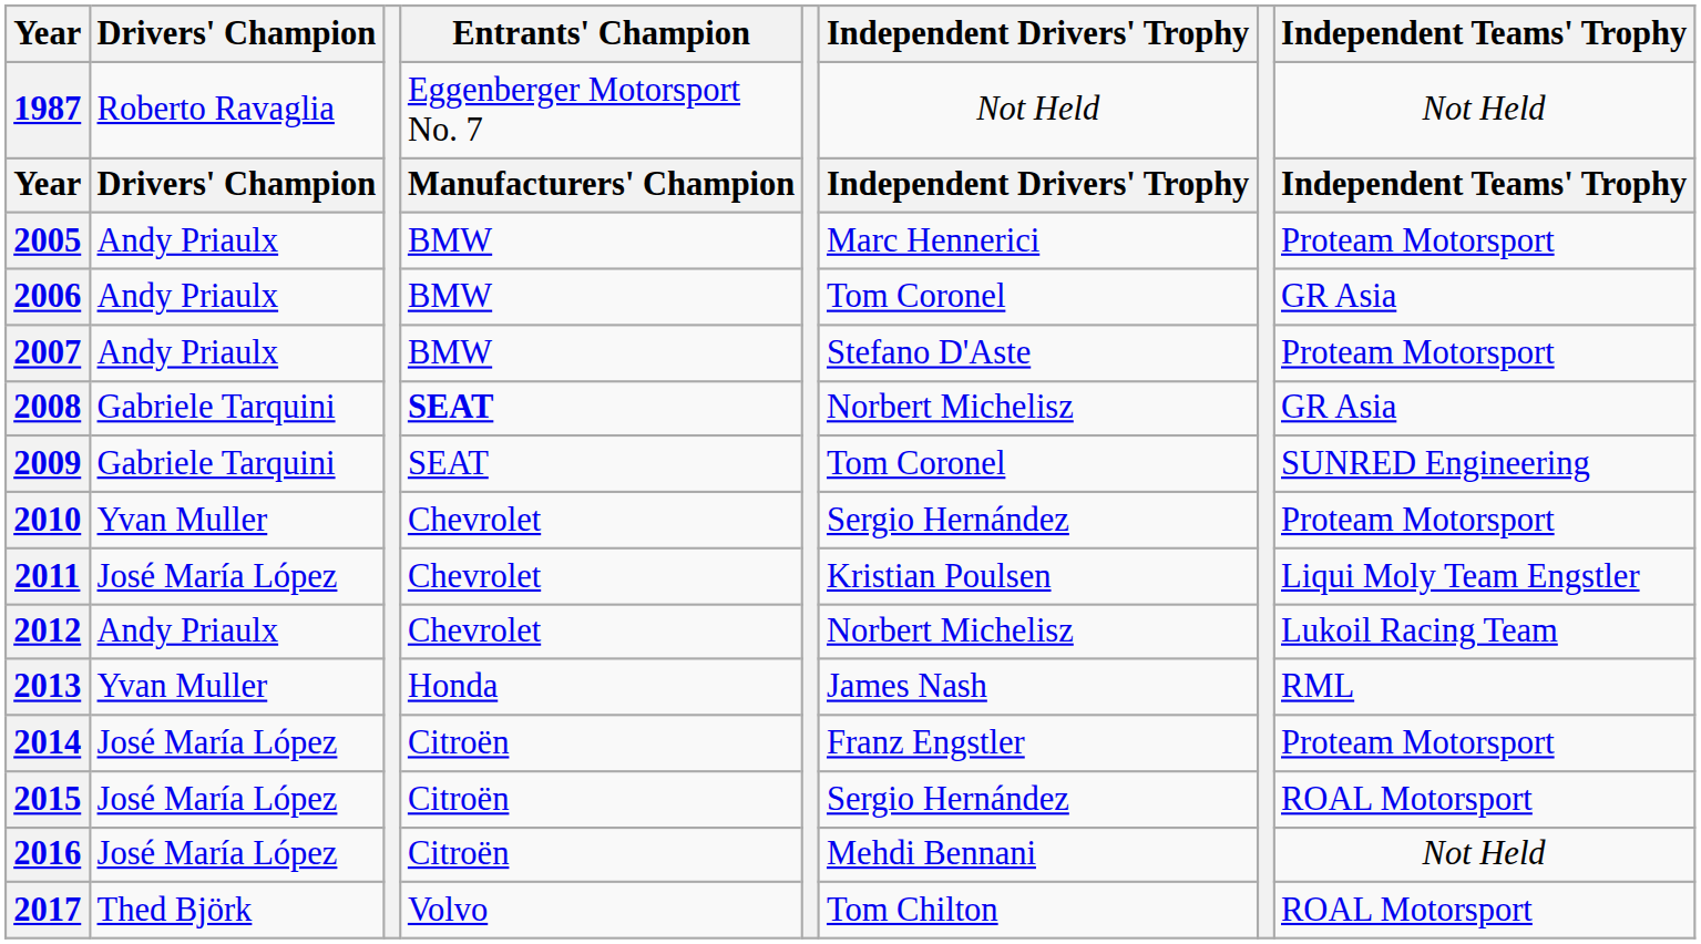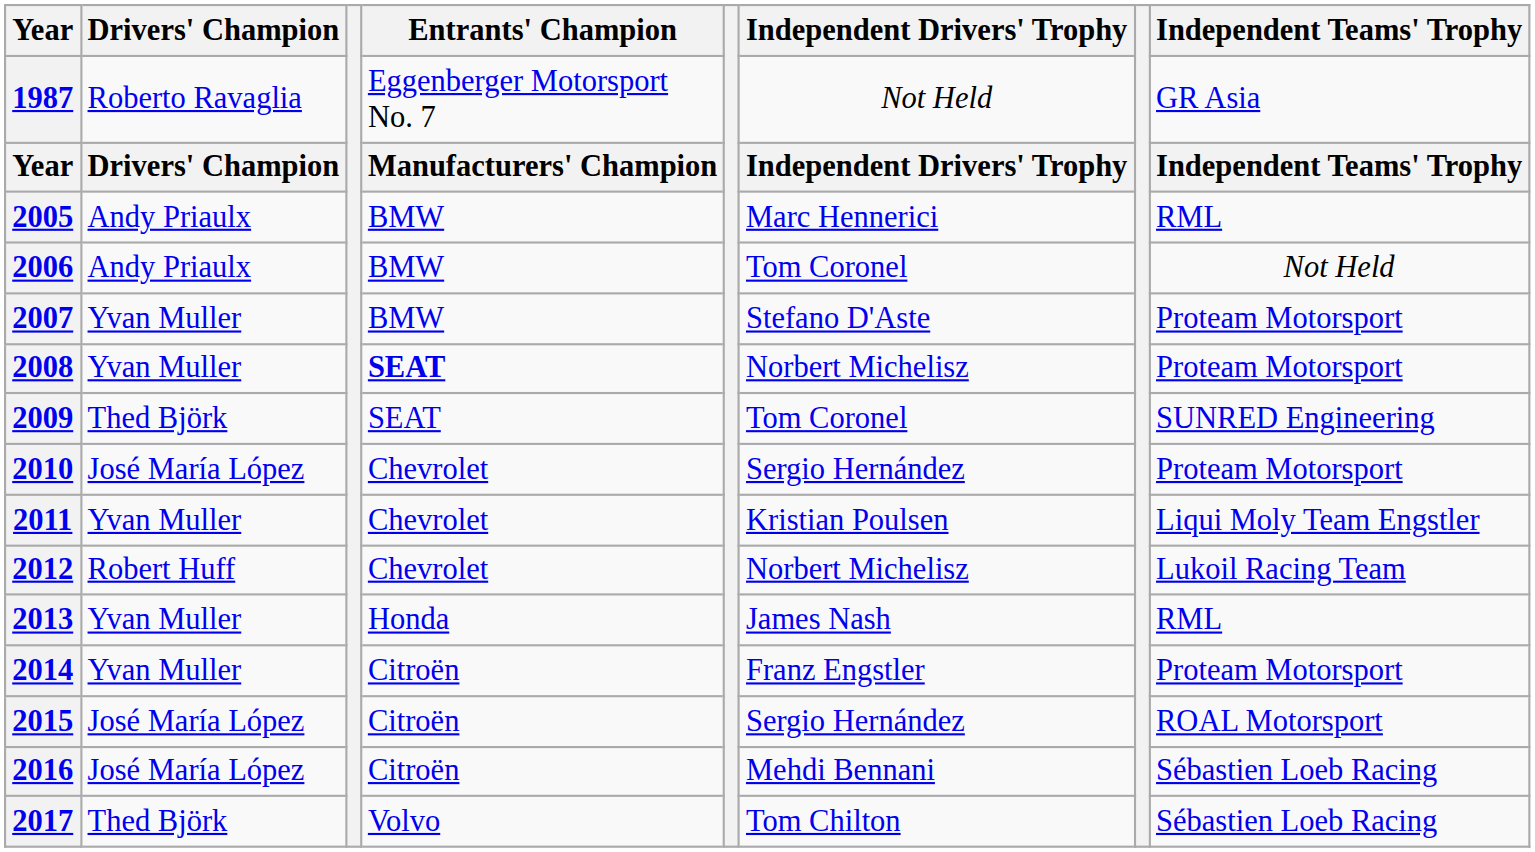1987 | Independent Teams' Trophy: Not Held -> GR Asia
2005 | Independent Teams' Trophy: Proteam Motorsport -> RML
2006 | Independent Teams' Trophy: GR Asia -> Not Held
2007 | Drivers' Champion: Andy Priaulx -> Yvan Muller
2008 | Drivers' Champion: Gabriele Tarquini -> Yvan Muller
2008 | Independent Teams' Trophy: GR Asia -> Proteam Motorsport
2009 | Drivers' Champion: Gabriele Tarquini -> Thed Björk
2010 | Drivers' Champion: Yvan Muller -> José María López
2011 | Drivers' Champion: José María López -> Yvan Muller
2012 | Drivers' Champion: Andy Priaulx -> Robert Huff
2014 | Drivers' Champion: José María López -> Yvan Muller
2016 | Independent Teams' Trophy: Not Held -> Sébastien Loeb Racing
2017 | Independent Teams' Trophy: ROAL Motorsport -> Sébastien Loeb Racing
